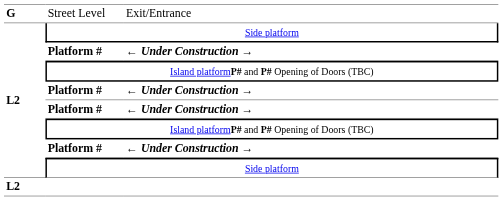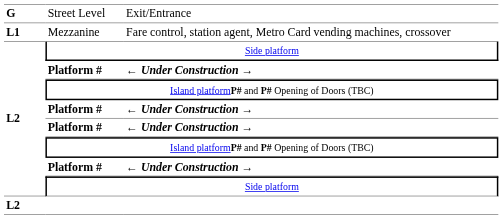+ row: L1 | Mezzanine | Fare control, station agent, Metro Card vending machines, crossover
